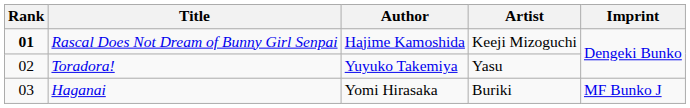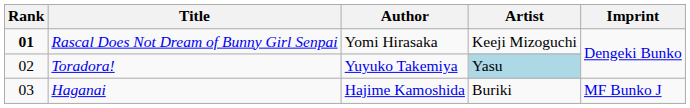Rascal Does Not Dream of Bunny Girl Senpai | Author: Hajime Kamoshida -> Yomi Hirasaka
Toradora! | Artist: no background -> lightblue background
Haganai | Author: Yomi Hirasaka -> Hajime Kamoshida
